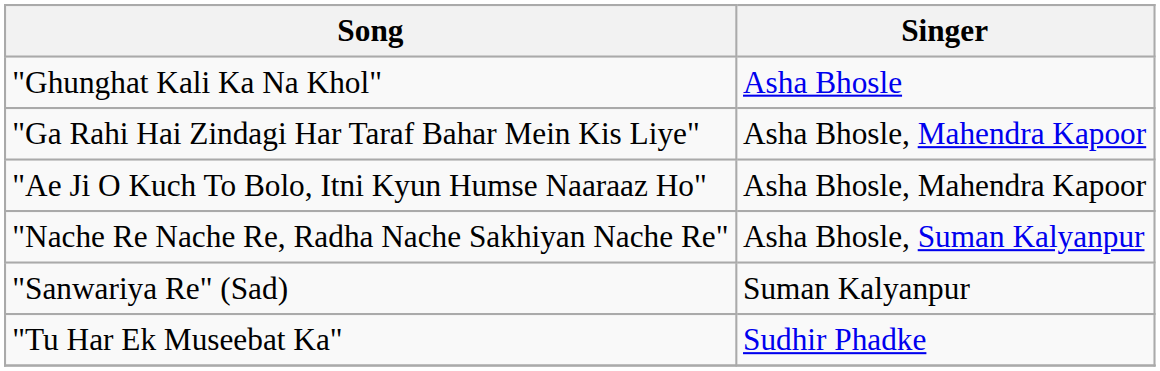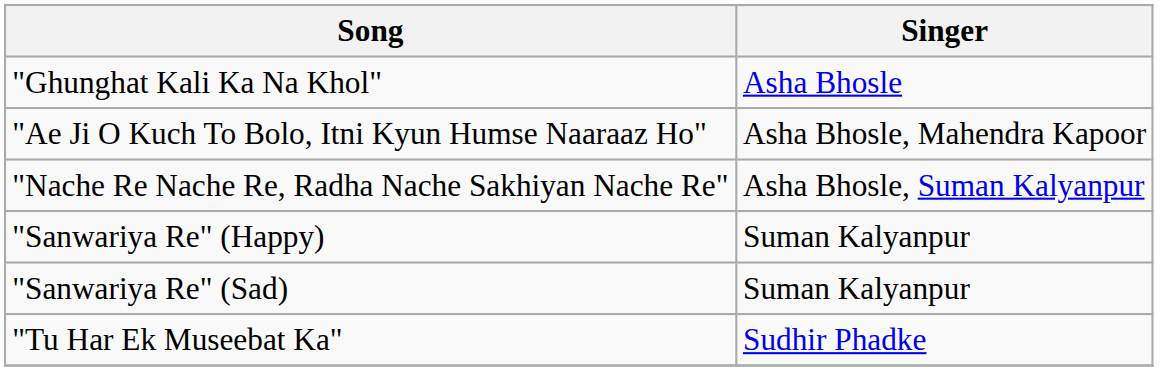- row: "Ga Rahi Hai Zindagi Har Taraf Bahar Mein Kis Liye" | Asha Bhosle, Mahendra Kapoor
+ row: "Sanwariya Re" (Happy) | Suman Kalyanpur
